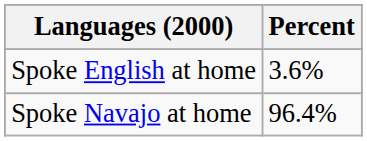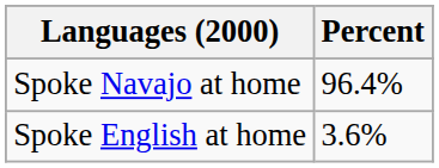rows swapped: Spoke Navajo at home <-> Spoke English at home
